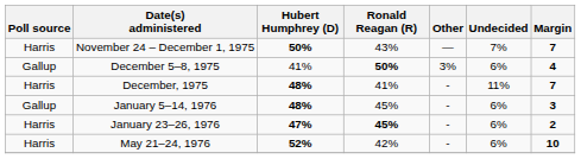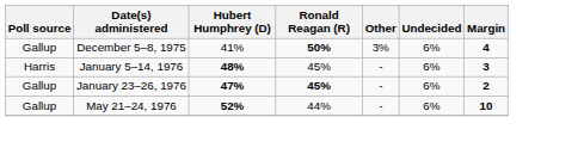- row: Harris | November 24 – December 1, 1975 | 50% | 43% | — | 7% | 7
- row: Harris | December, 1975 | 48% | 41% | - | 11% | 7
January 5–14, 1976 | Poll source: Gallup -> Harris
January 23–26, 1976 | Poll source: Harris -> Gallup
May 21–24, 1976 | Poll source: Harris -> Gallup
May 21–24, 1976 | Ronald Reagan (R): 42% -> 44%
